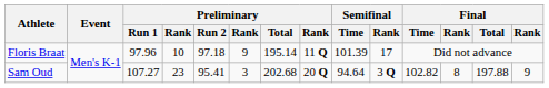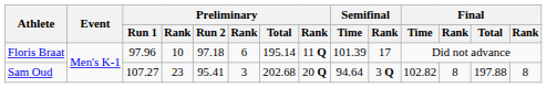Floris Braat | column 6: 9 -> 6
Sam Oud | column 14: 9 -> 8
